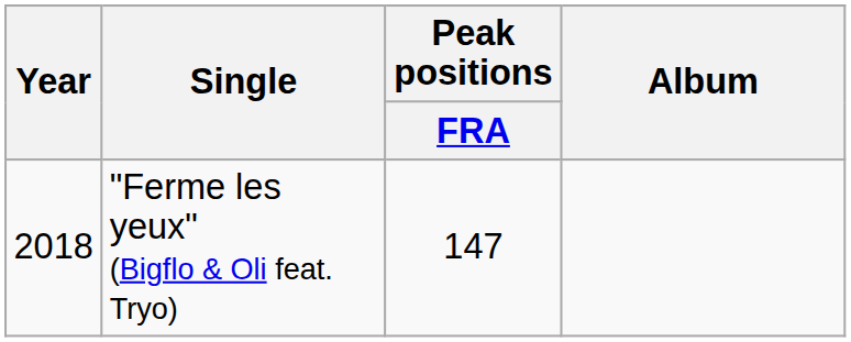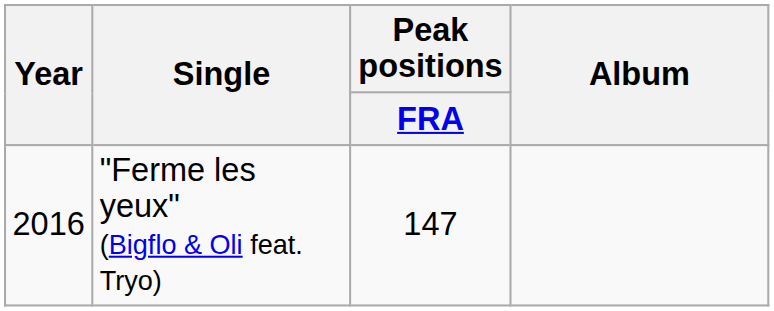"Ferme les yeux" (Bigflo & Oli feat. Tryo) | Year: 2018 -> 2016
